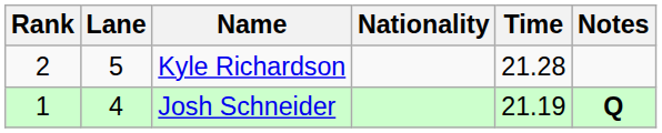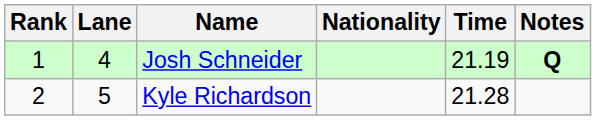rows swapped: Josh Schneider <-> Kyle Richardson
